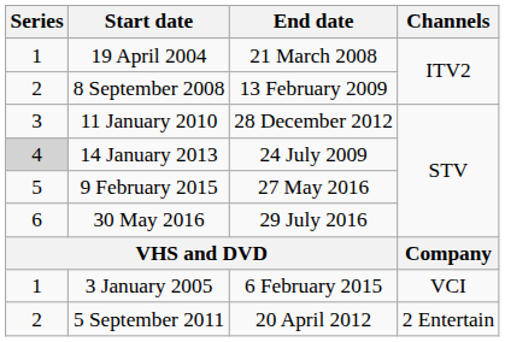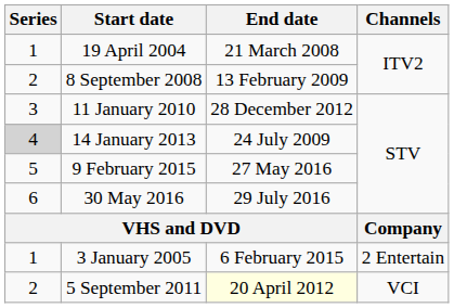3 January 2005 | Channels: VCI -> 2 Entertain
5 September 2011 | End date: no background -> lightyellow background
5 September 2011 | Channels: 2 Entertain -> VCI
